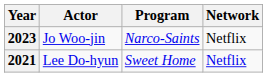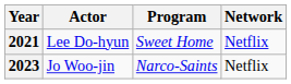rows swapped: 2021 <-> 2023
